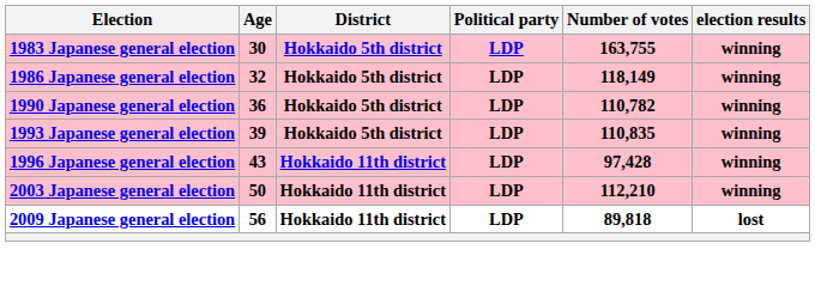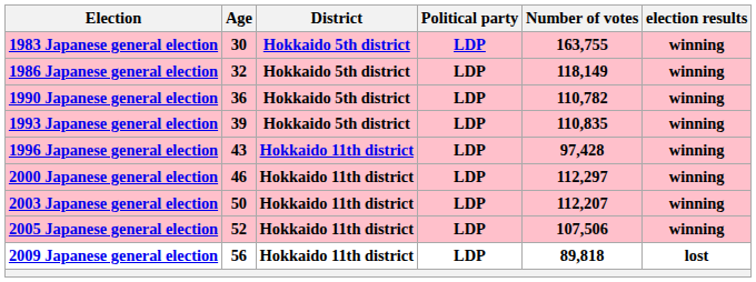+ row: 2000 Japanese general election | 46 | Hokkaido 11th district | LDP | 112,297 | winning
2003 Japanese general election | Number of votes: 112,210 -> 112,207
+ row: 2005 Japanese general election | 52 | Hokkaido 11th district | LDP | 107,506 | winning
